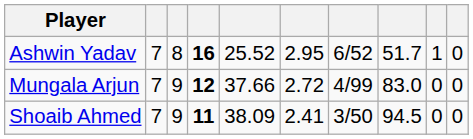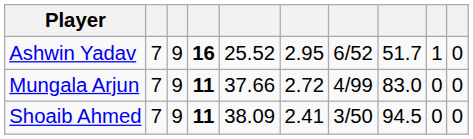Ashwin Yadav | column 3: 8 -> 9
Mungala Arjun | column 4: 12 -> 11
